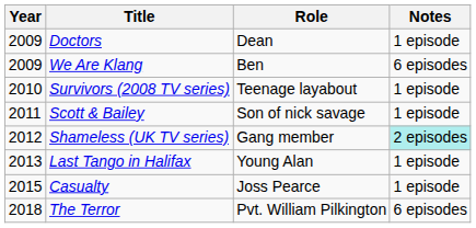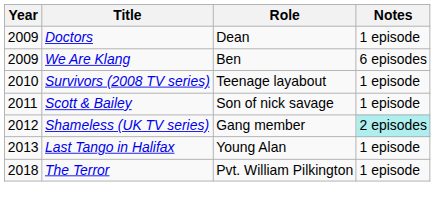- row: 2015 | Casualty | Joss Pearce | 1 episode
The Terror | Notes: 6 episodes -> 1 episode
